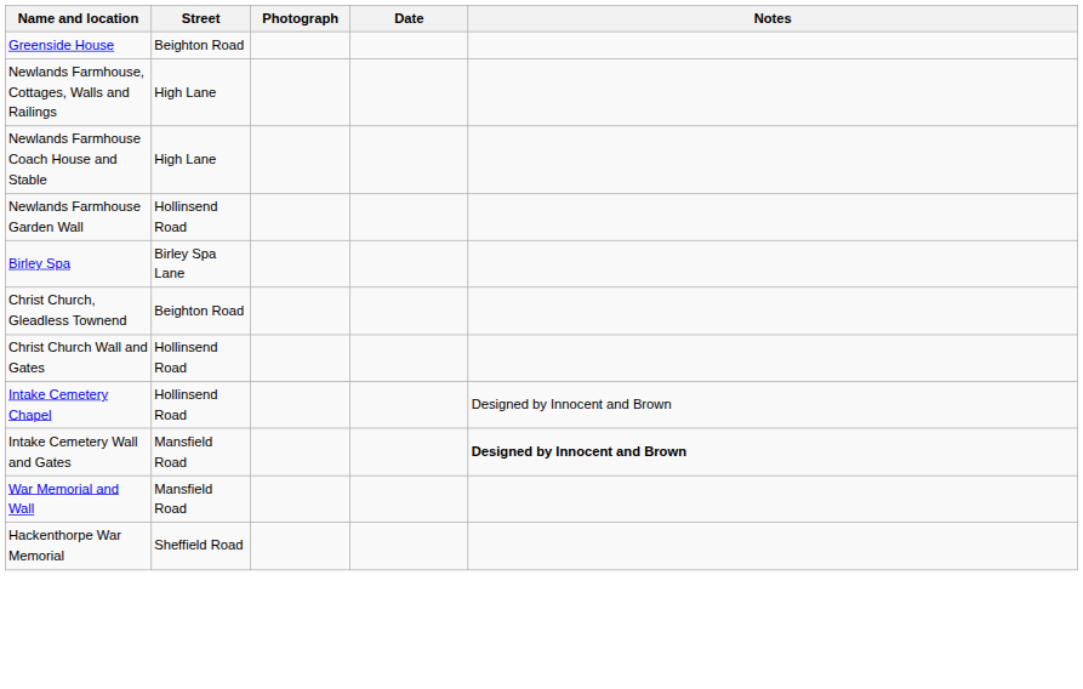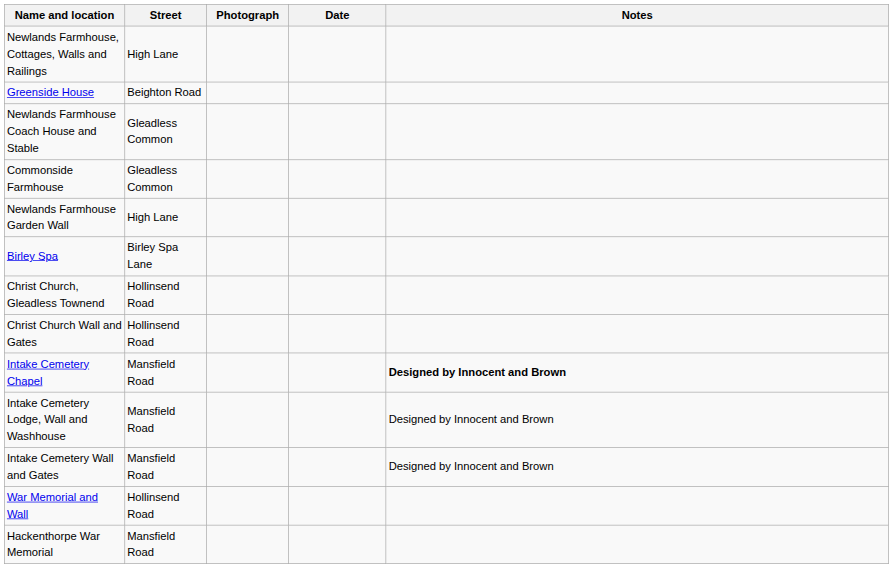rows swapped: Greenside House <-> Newlands Farmhouse, Cottages, Walls and Railings
Newlands Farmhouse Coach House and Stable | Street: High Lane -> Gleadless Common
+ row: Commonside Farmhouse | Gleadless Common
Newlands Farmhouse Garden Wall | Street: Hollinsend Road -> High Lane
Christ Church, Gleadless Townend | Street: Beighton Road -> Hollinsend Road
Intake Cemetery Chapel | Street: Hollinsend Road -> Mansfield Road
Intake Cemetery Chapel | Notes: normal -> bold
+ row: Intake Cemetery Lodge, Wall and Washhouse | Mansfield Road | Designed by Innocent and Brown
Intake Cemetery Wall and Gates | Notes: bold -> normal
War Memorial and Wall | Street: Mansfield Road -> Hollinsend Road
Hackenthorpe War Memorial | Street: Sheffield Road -> Mansfield Road
